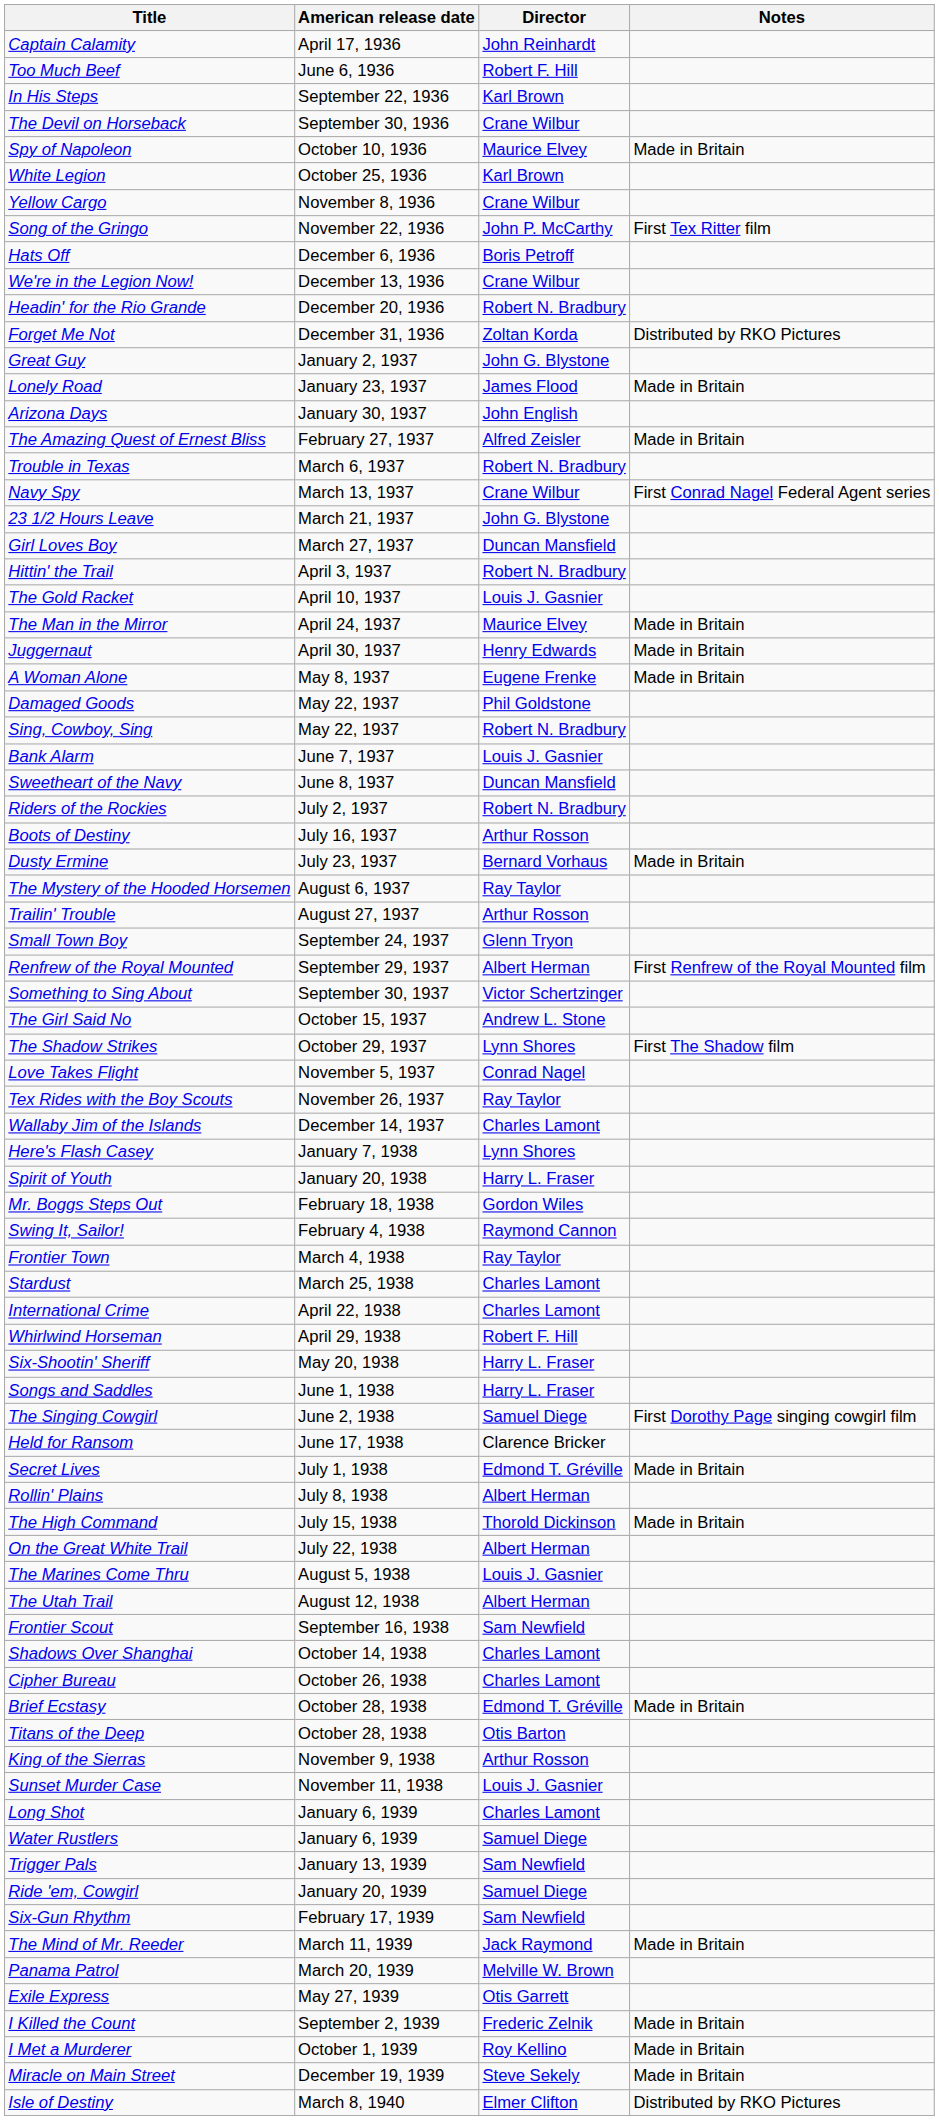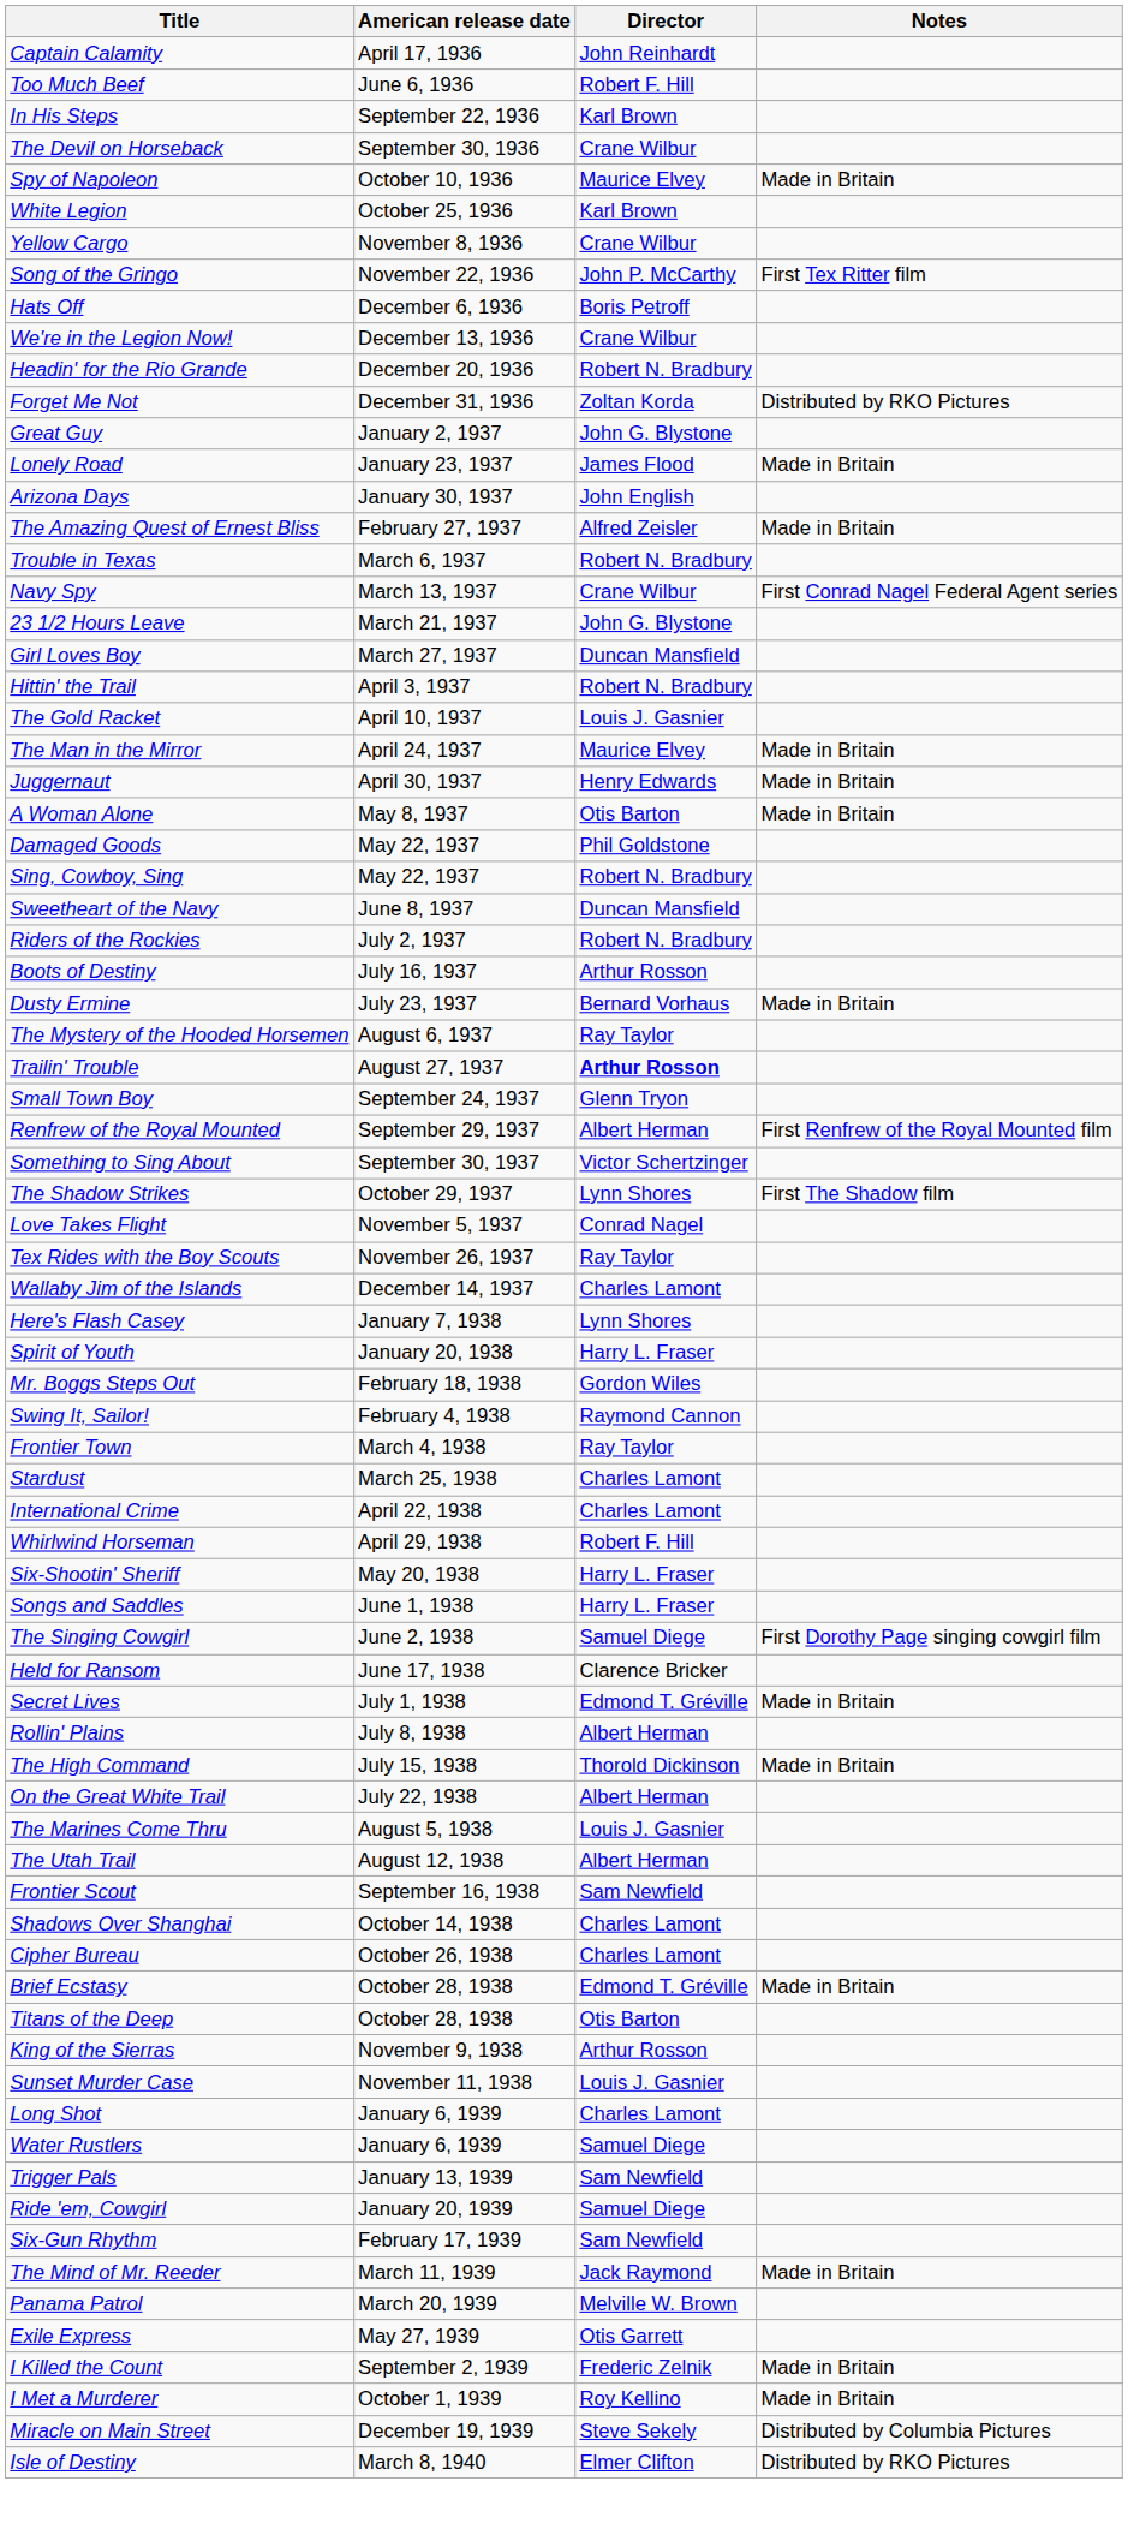A Woman Alone | Director: Eugene Frenke -> Otis Barton
- row: Bank Alarm | June 7, 1937 | Louis J. Gasnier
Trailin' Trouble | Director: normal -> bold
- row: The Girl Said No | October 15, 1937 | Andrew L. Stone
Miracle on Main Street | Notes: Made in Britain -> Distributed by Columbia Pictures
